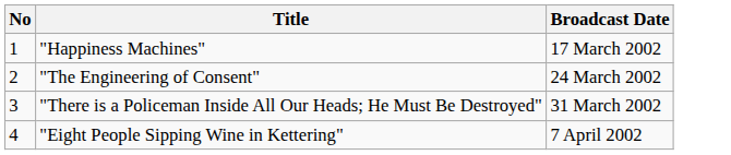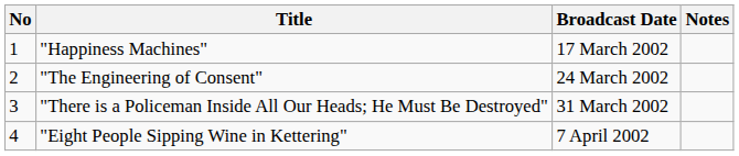+ column: Notes
